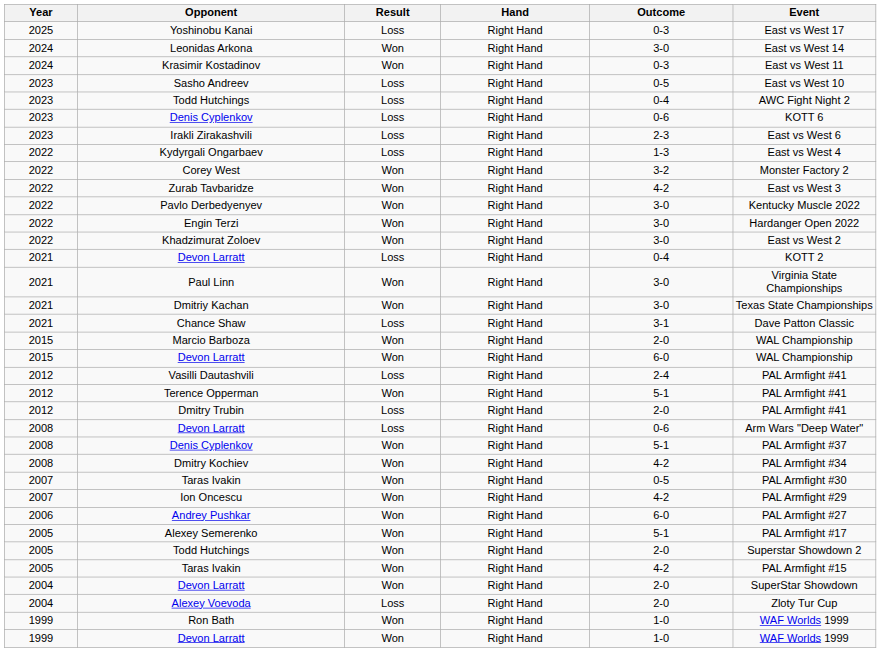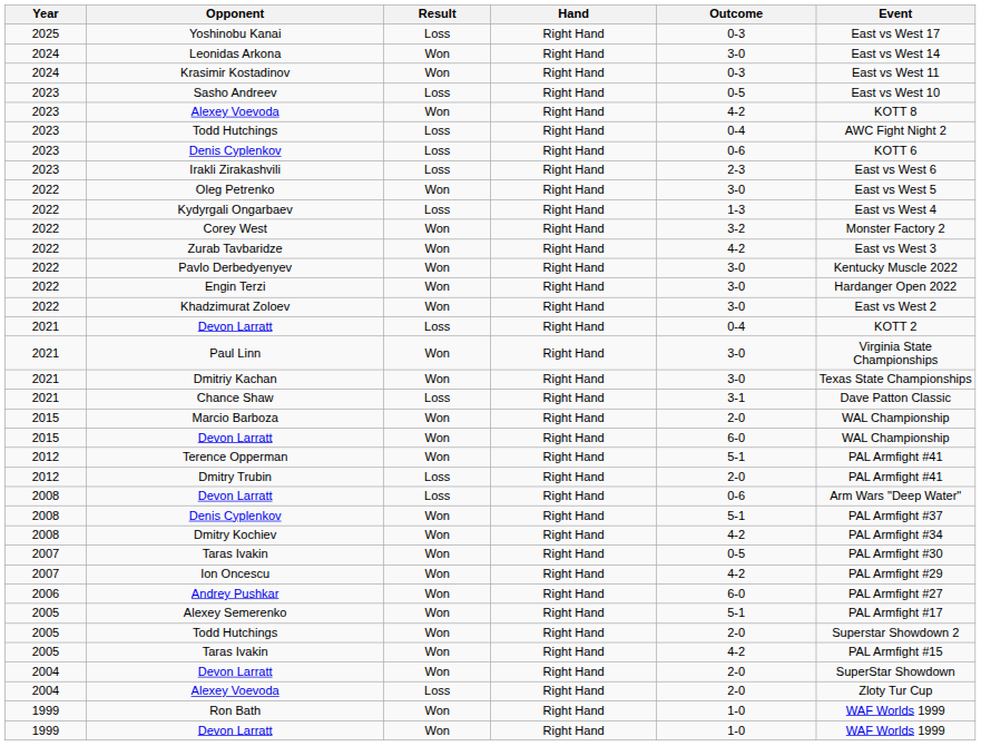+ row: 2023 | Alexey Voevoda | Won | Right Hand | 4-2 | KOTT 8
+ row: 2022 | Oleg Petrenko | Won | Right Hand | 3-0 | East vs West 5
- row: 2012 | Vasilli Dautashvili | Loss | Right Hand | 2-4 | PAL Armfight #41
